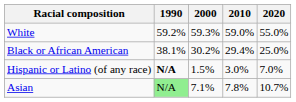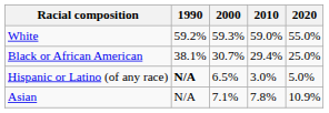Black or African American | 2000: 30.2% -> 30.7%
Hispanic or Latino (of any race) | 2000: 1.5% -> 6.5%
Hispanic or Latino (of any race) | 2020: 7.0% -> 5.0%
Asian | 1990: lightgreen background -> no background
Asian | 2020: 10.7% -> 10.9%
